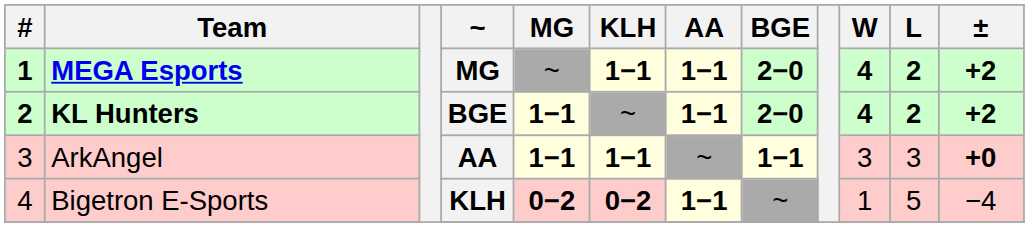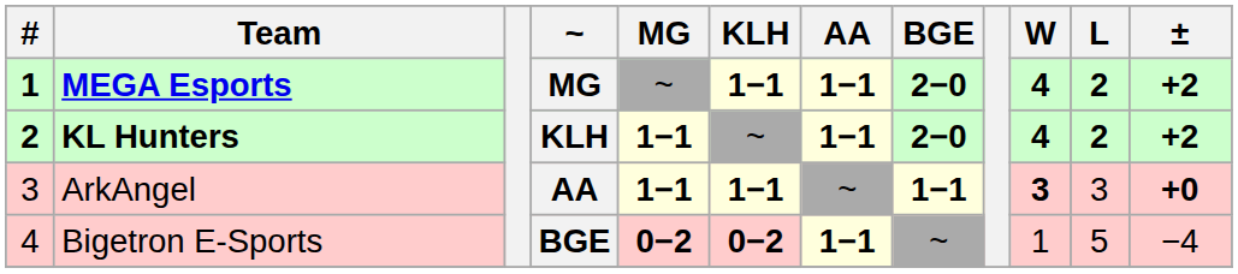KL Hunters | ~: BGE -> KLH
ArkAngel | W: normal -> bold
Bigetron E-Sports | ~: KLH -> BGE
